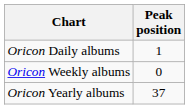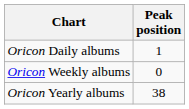Oricon Yearly albums | Peak position: 37 -> 38
